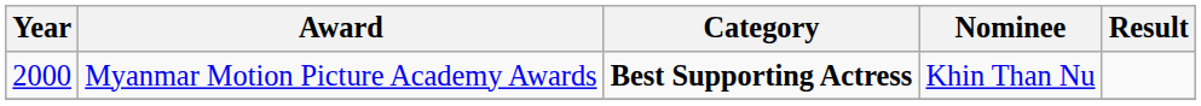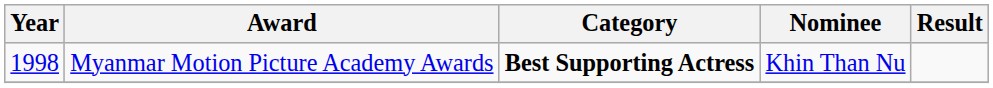Myanmar Motion Picture Academy Awards | Year: 2000 -> 1998
